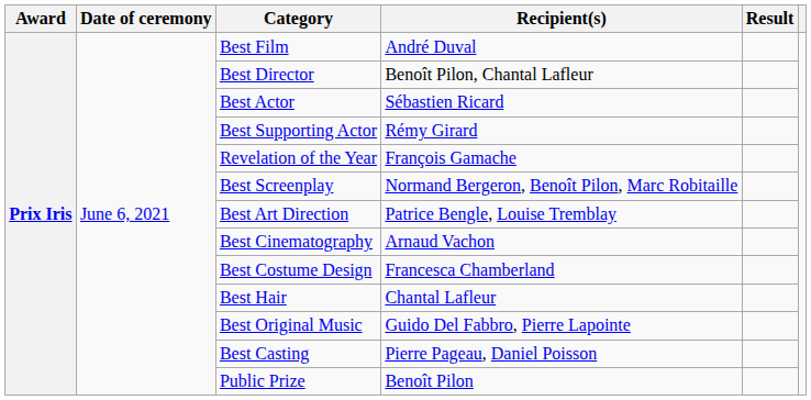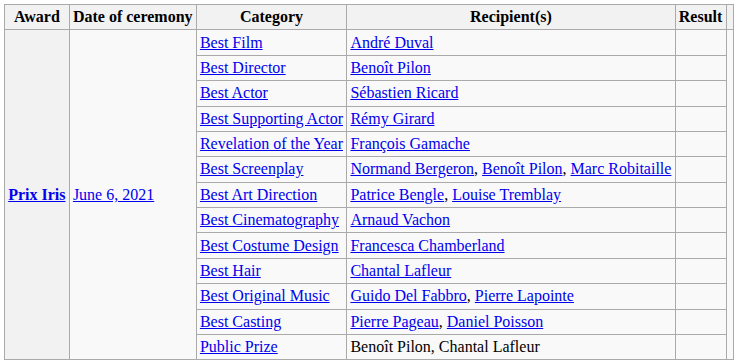Best Director | Recipient(s): Benoît Pilon, Chantal Lafleur -> Benoît Pilon
Public Prize | Recipient(s): Benoît Pilon -> Benoît Pilon, Chantal Lafleur
